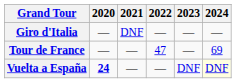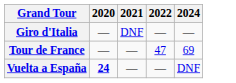- column: 2023 | — | — | DNF
Vuelta a España | 2024: lightyellow background -> no background
